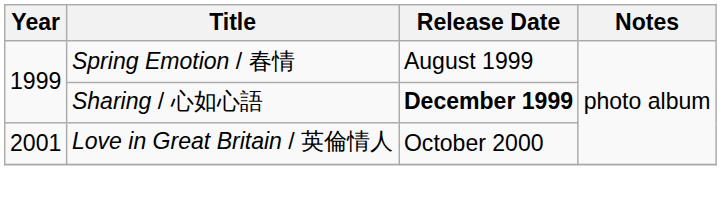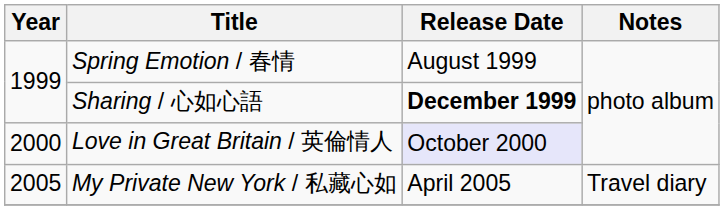Love in Great Britain / 英倫情人 | Year: 2001 -> 2000
Love in Great Britain / 英倫情人 | Release Date: no background -> lavender background
+ row: 2005 | My Private New York / 私藏心如 | April 2005 | Travel diary
